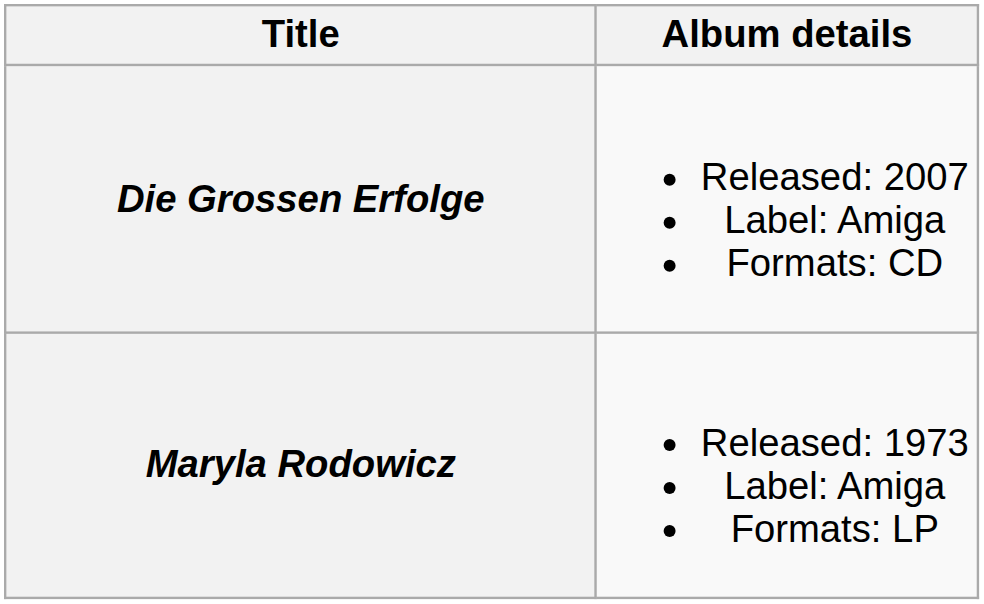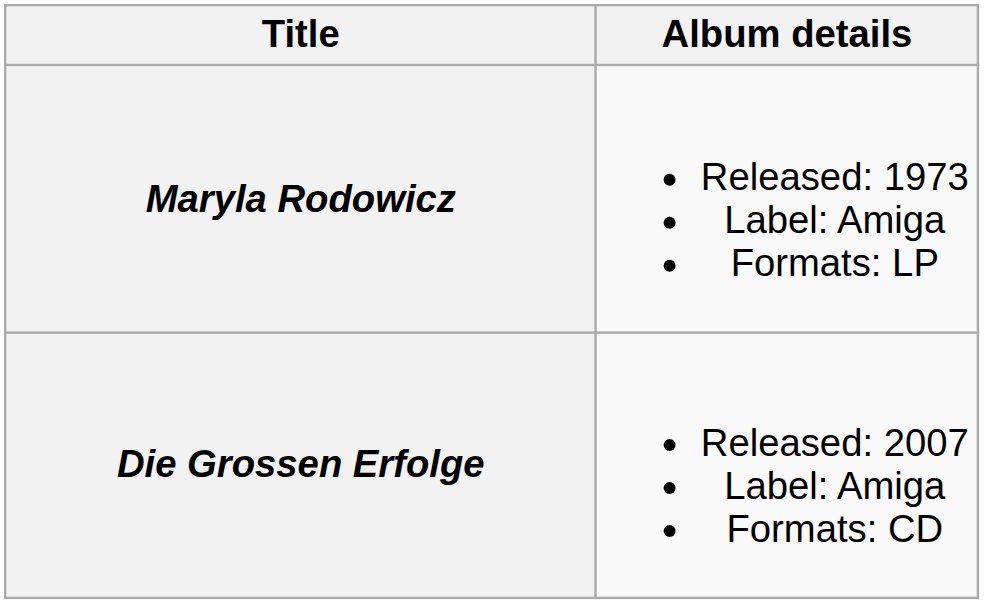rows swapped: Maryla Rodowicz <-> Die Grossen Erfolge
